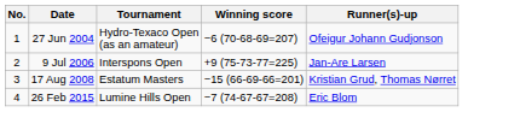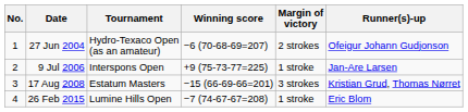+ column: Margin of victory | 2 strokes | 1 stroke | 3 strokes | 1 stroke
